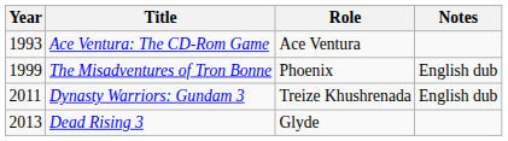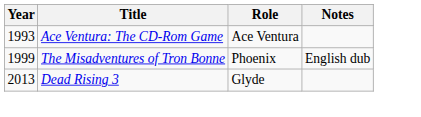- row: 2011 | Dynasty Warriors: Gundam 3 | Treize Khushrenada | English dub
